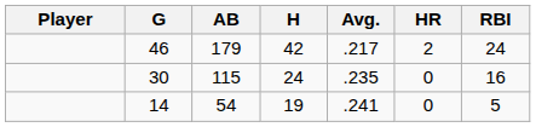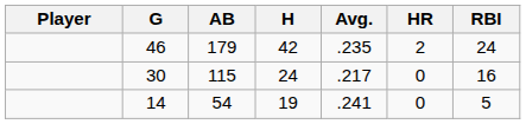46 | Avg.: .217 -> .235
30 | Avg.: .235 -> .217
